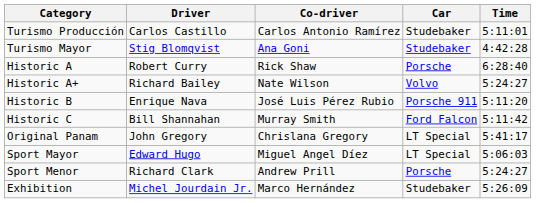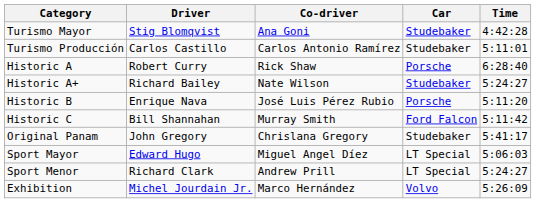rows swapped: Turismo Mayor <-> Turismo Producción
Historic A+ | Car: Volvo -> Studebaker
Historic B | Car: Porsche 911 -> Porsche
Original Panam | Car: LT Special -> Studebaker
Sport Menor | Car: Porsche -> LT Special
Exhibition | Car: Studebaker -> Volvo
